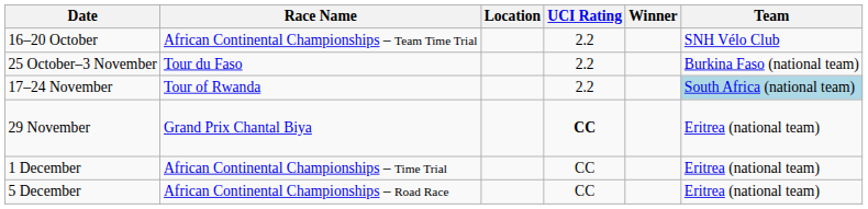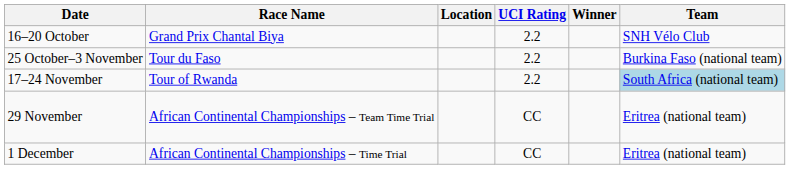16–20 October | Race Name: African Continental Championships – Team Time Trial -> Grand Prix Chantal Biya
29 November | Race Name: Grand Prix Chantal Biya -> African Continental Championships – Team Time Trial
29 November | UCI Rating: bold -> normal
- row: 5 December | African Continental Championships – Road Race | CC | Eritrea (national team)
